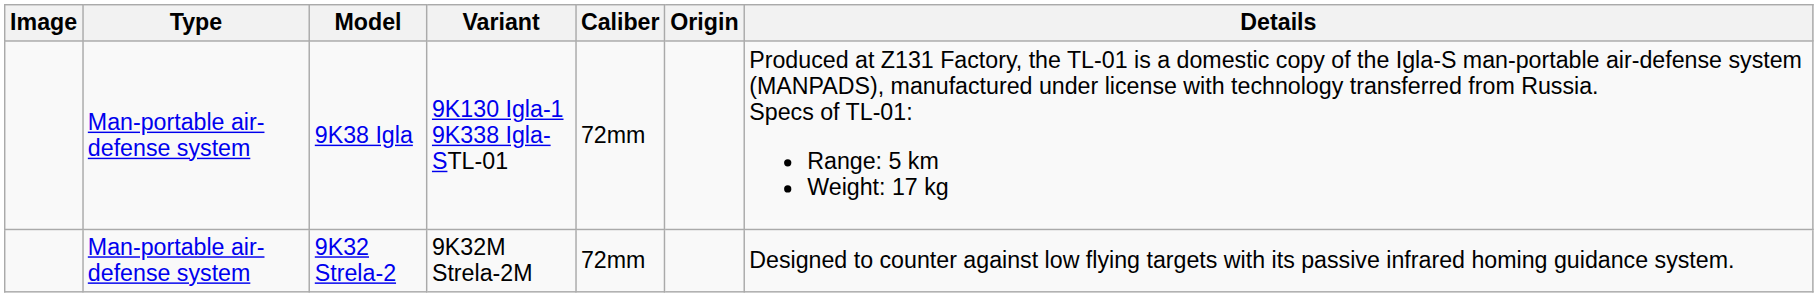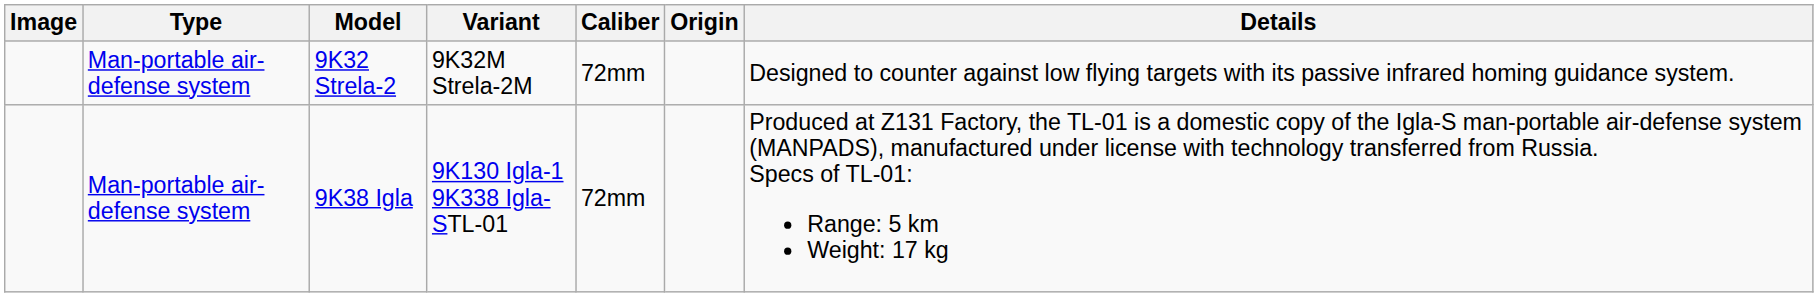rows swapped: 9K32 Strela-2 <-> 9K38 Igla
